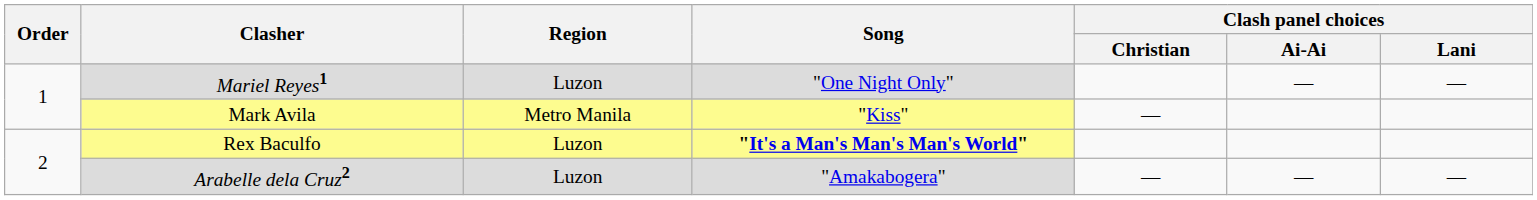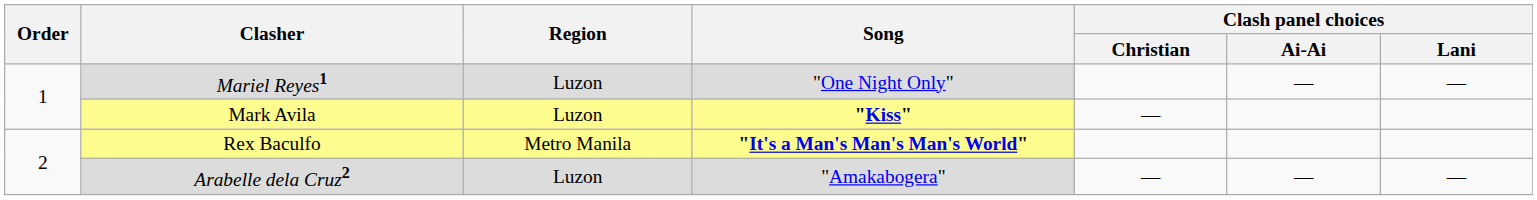Mark Avila | Region: Metro Manila -> Luzon
Mark Avila | Song: normal -> bold
Rex Baculfo | Region: Luzon -> Metro Manila
